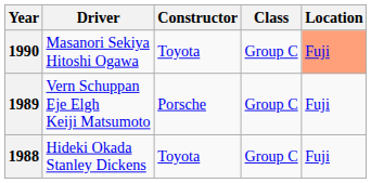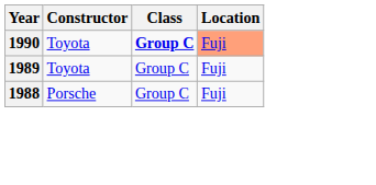- column: Driver | Masanori Sekiya Hitoshi Ogawa | Vern Schuppan Eje Elgh Keiji Matsumoto | Hideki Okada Stanley Dickens
1990 | Class: normal -> bold
1989 | Constructor: Porsche -> Toyota
1988 | Constructor: Toyota -> Porsche
